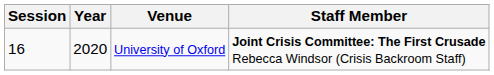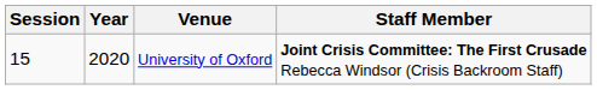University of Oxford | Session: 16 -> 15
